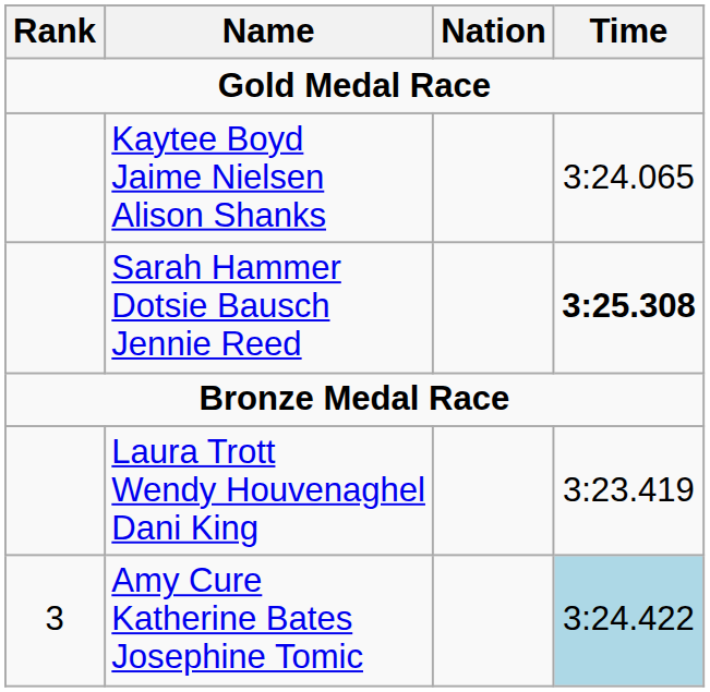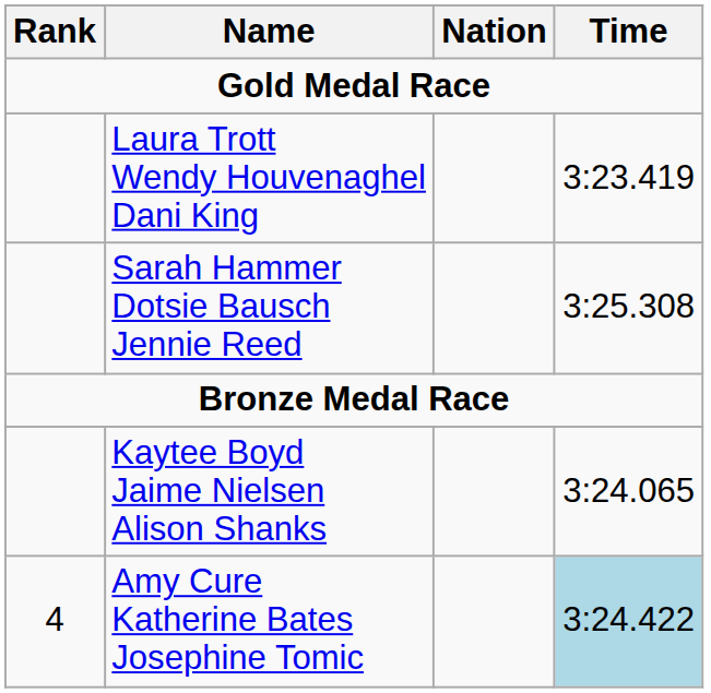rows swapped: Laura Trott Wendy Houvenaghel Dani King <-> Kaytee Boyd Jaime Nielsen Alison Shanks
Sarah Hammer Dotsie Bausch Jennie Reed | Time: bold -> normal
Amy Cure Katherine Bates Josephine Tomic | Rank: 3 -> 4
